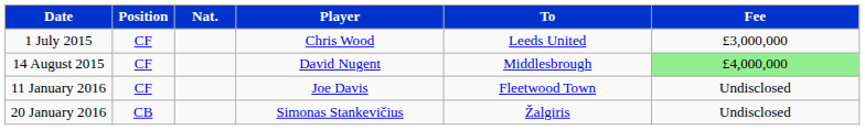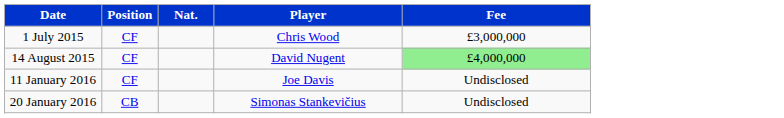- column: To | Leeds United | Middlesbrough | Fleetwood Town | Žalgiris
